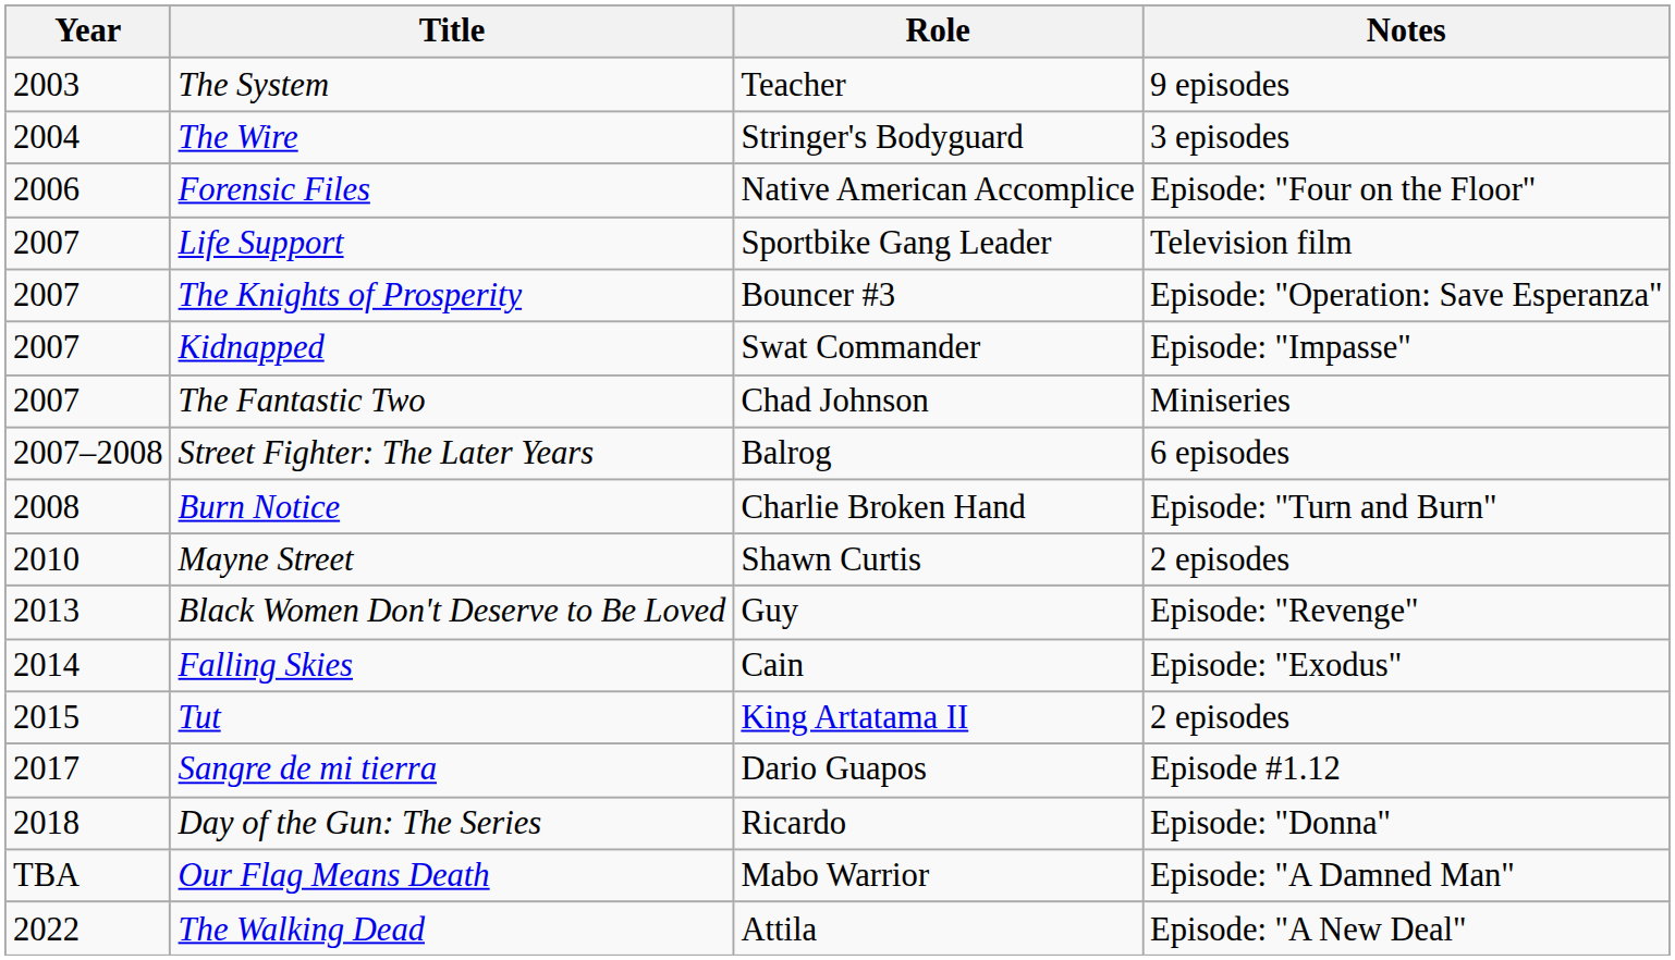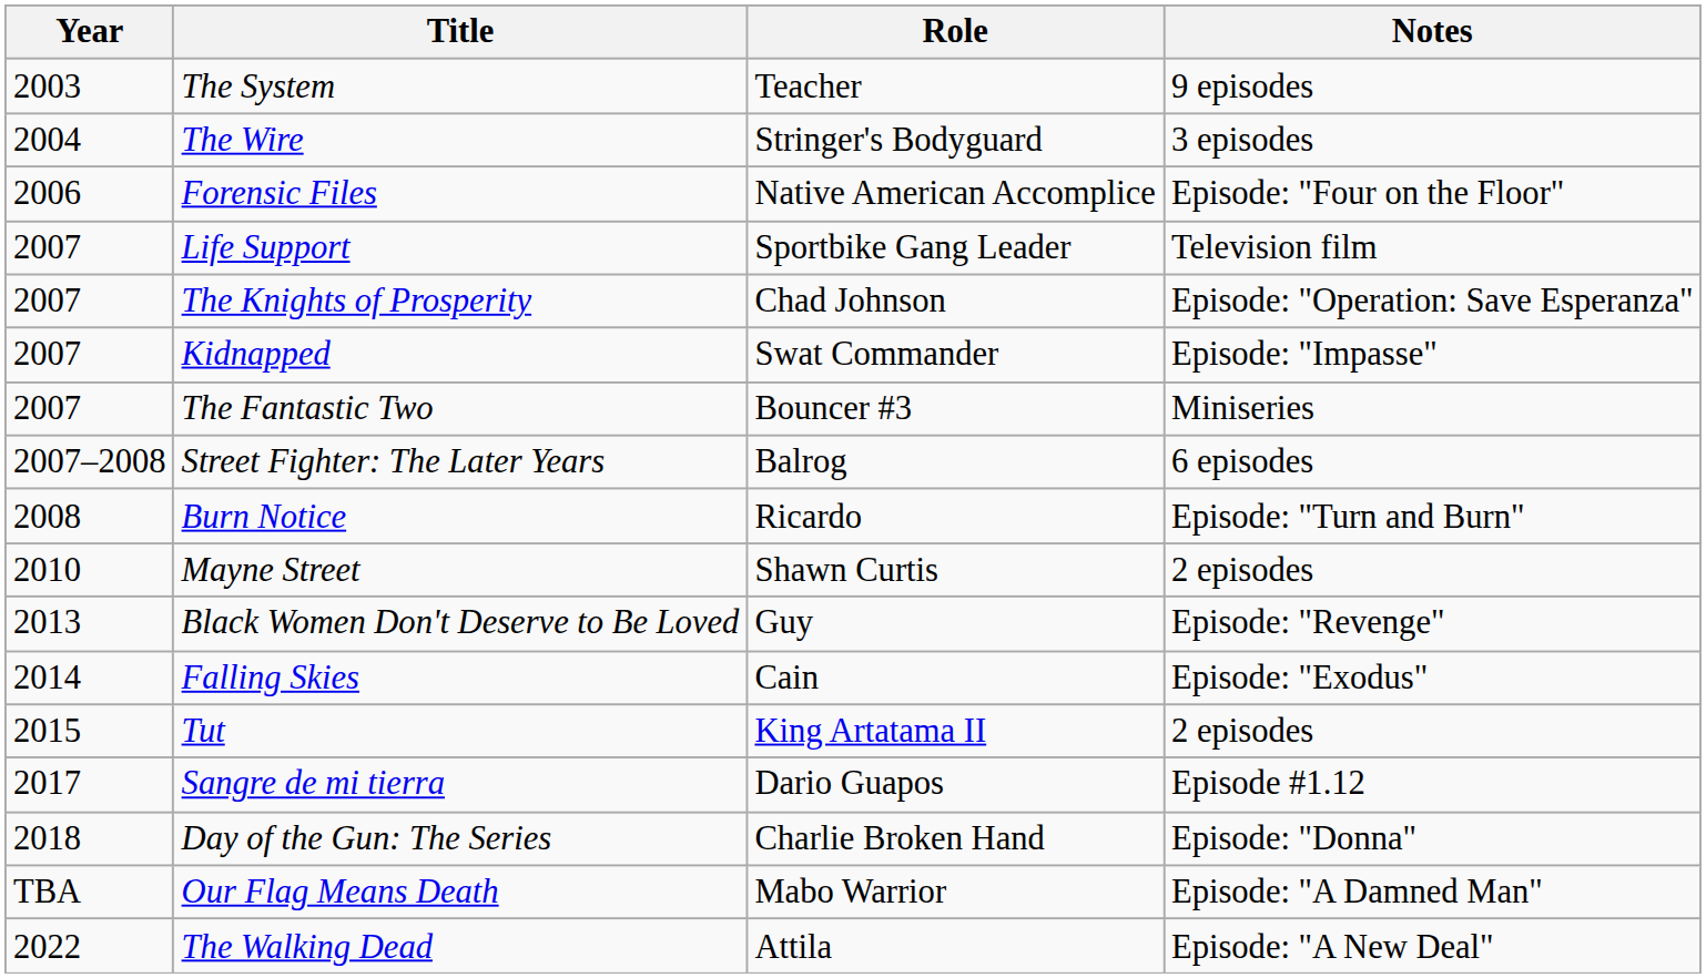The Knights of Prosperity | Role: Bouncer #3 -> Chad Johnson
The Fantastic Two | Role: Chad Johnson -> Bouncer #3
Burn Notice | Role: Charlie Broken Hand -> Ricardo
Day of the Gun: The Series | Role: Ricardo -> Charlie Broken Hand
